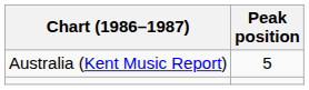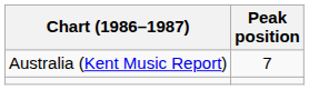Australia (Kent Music Report) | Peak position: 5 -> 7
